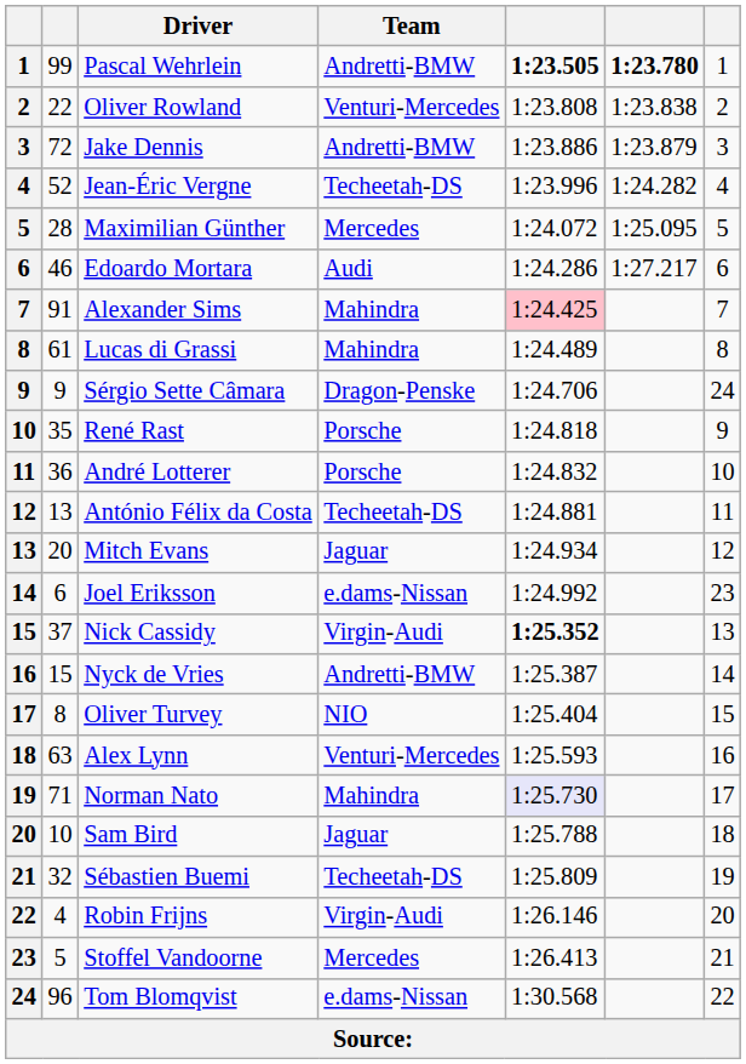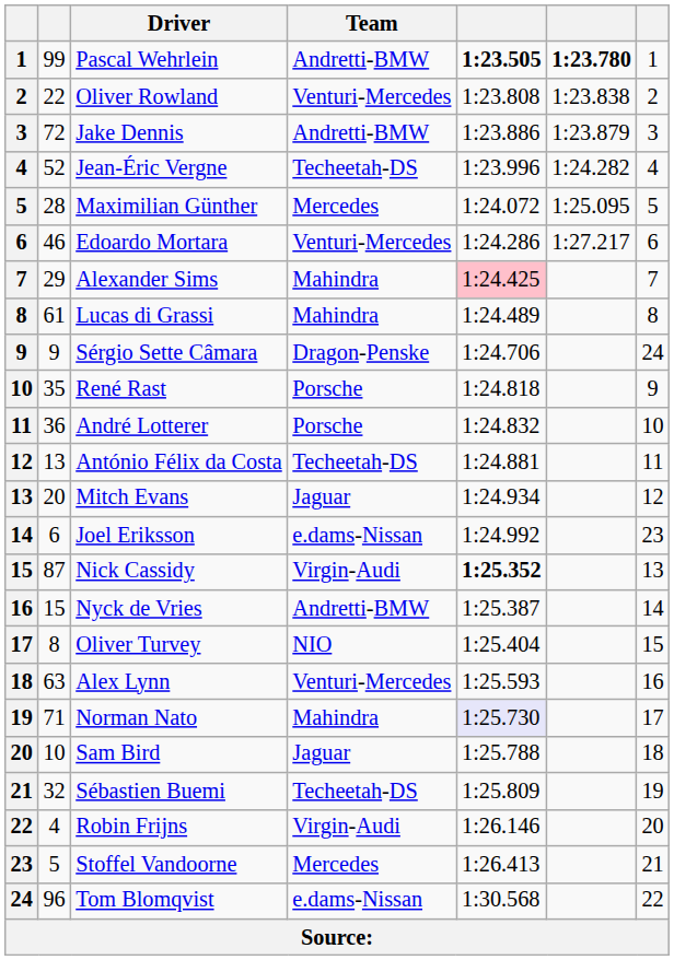Edoardo Mortara | Team: Audi -> Venturi-Mercedes
Alexander Sims | column 2: 91 -> 29
Nick Cassidy | column 2: 37 -> 87
